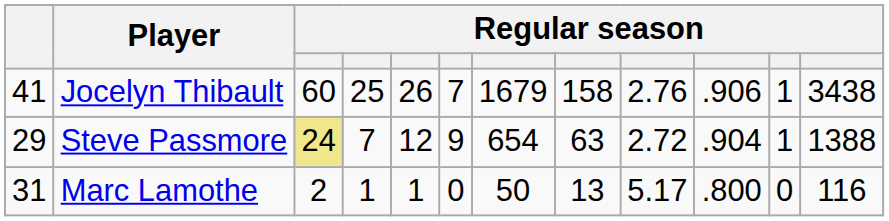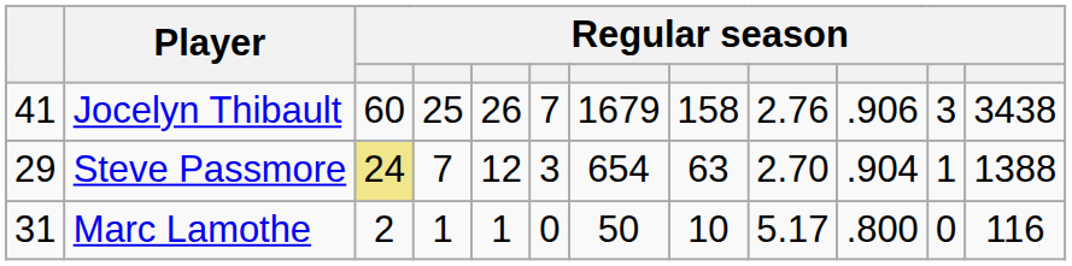Jocelyn Thibault | column 11: 1 -> 3
Steve Passmore | column 6: 9 -> 3
Steve Passmore | column 9: 2.72 -> 2.70
Marc Lamothe | column 8: 13 -> 10
